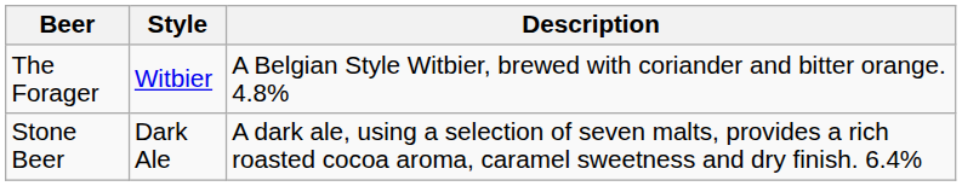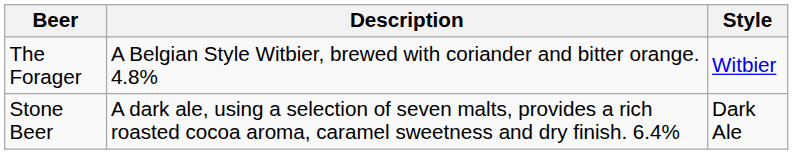columns swapped: Style <-> Description
